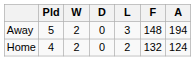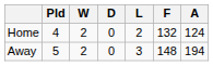rows swapped: Home <-> Away
